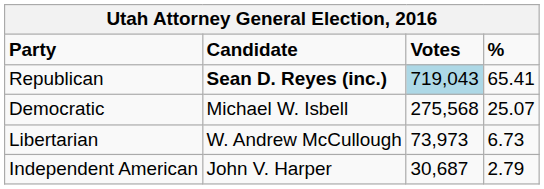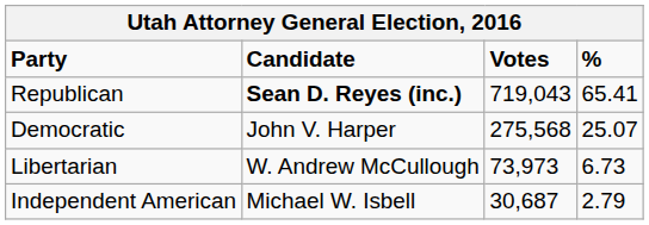Republican | Votes: lightblue background -> no background
Democratic | Candidate: Michael W. Isbell -> John V. Harper
Independent American | Candidate: John V. Harper -> Michael W. Isbell
